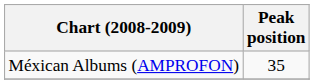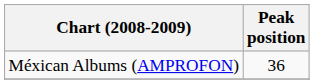Méxican Albums (AMPROFON) | Peak position: 35 -> 36
